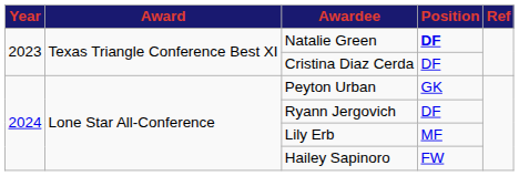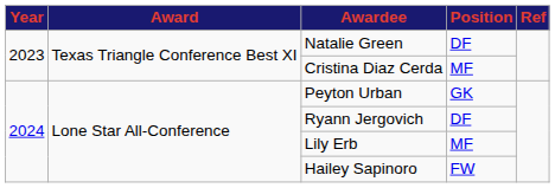Natalie Green | Position: bold -> normal
Cristina Diaz Cerda | Position: DF -> MF
